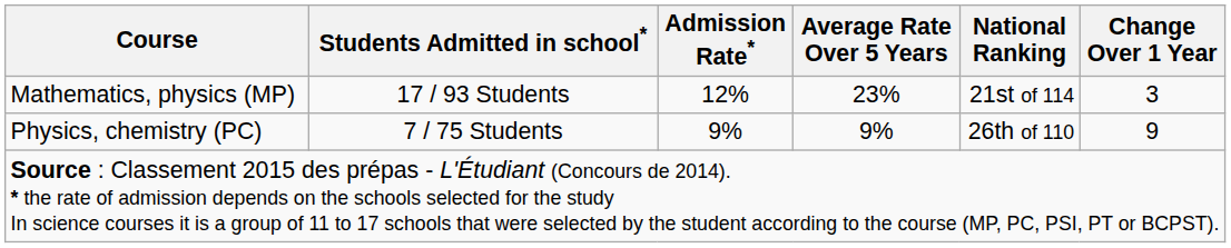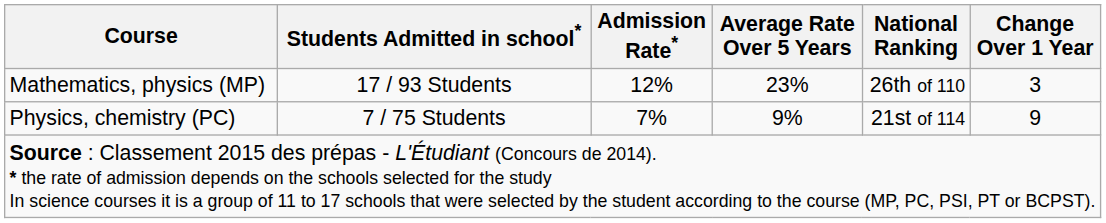Mathematics, physics (MP) | National Ranking: 21st of 114 -> 26th of 110
Physics, chemistry (PC) | Admission Rate*: 9% -> 7%
Physics, chemistry (PC) | National Ranking: 26th of 110 -> 21st of 114
